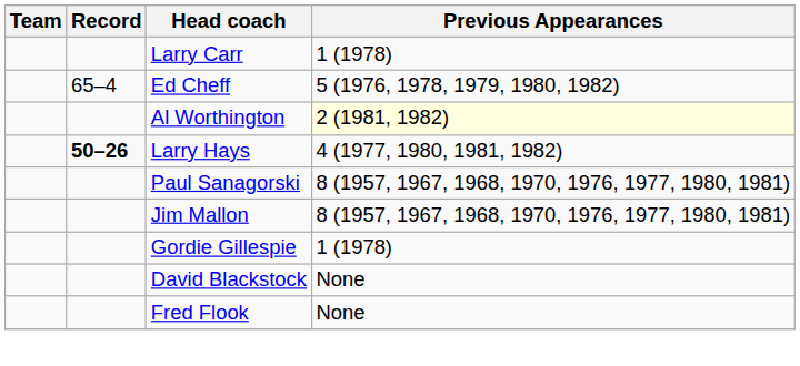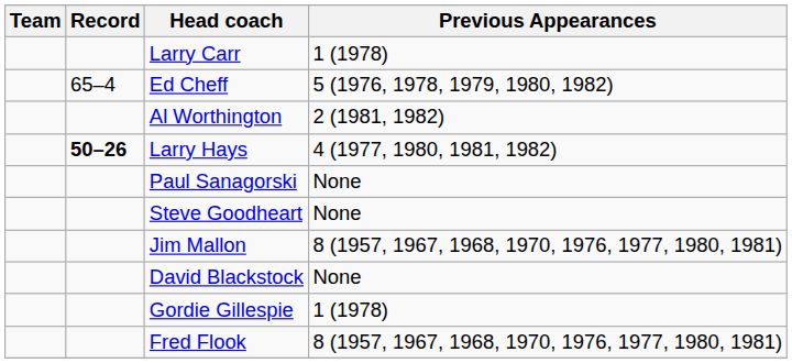Al Worthington | Previous Appearances: lightyellow background -> no background
Paul Sanagorski | Previous Appearances: 8 (1957, 1967, 1968, 1970, 1976, 1977, 1980, 1981) -> None
+ row: Steve Goodheart | None
rows swapped: Gordie Gillespie <-> David Blackstock
Fred Flook | Previous Appearances: None -> 8 (1957, 1967, 1968, 1970, 1976, 1977, 1980, 1981)
